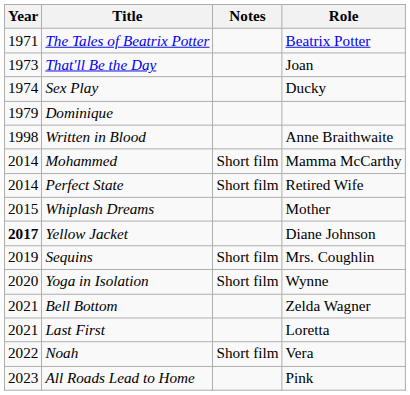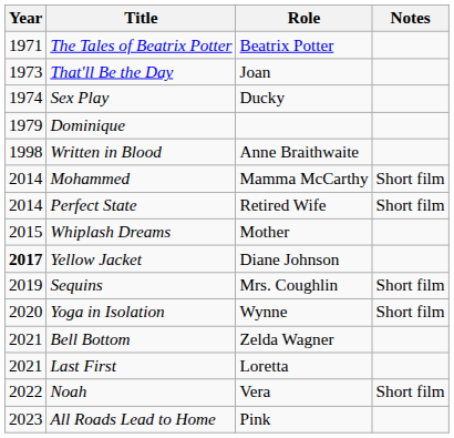columns swapped: Role <-> Notes
